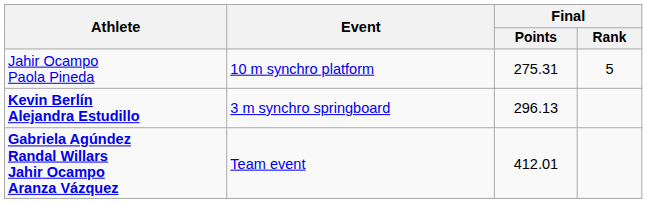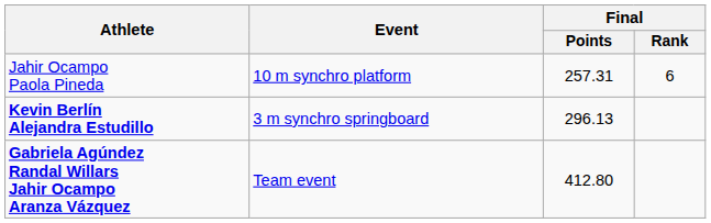Jahir Ocampo Paola Pineda | Final / Points: 275.31 -> 257.31
Jahir Ocampo Paola Pineda | Final / Rank: 5 -> 6
Gabriela Agúndez Randal Willars Jahir Ocampo Aranza Vázquez | Final / Points: 412.01 -> 412.80
